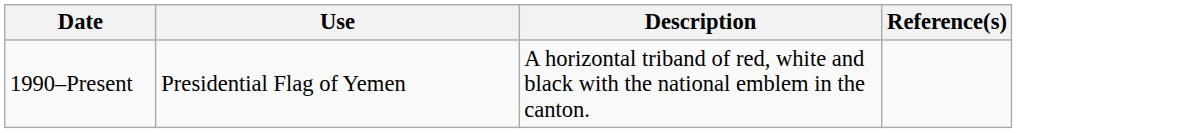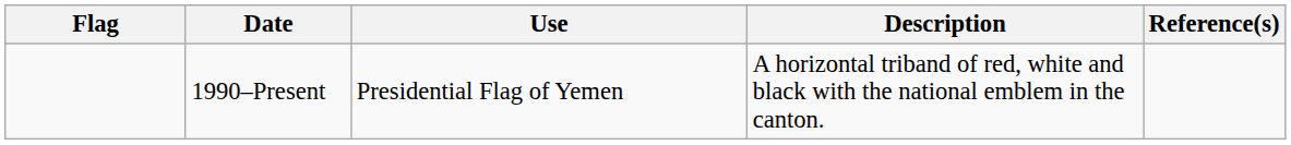+ column: Flag
